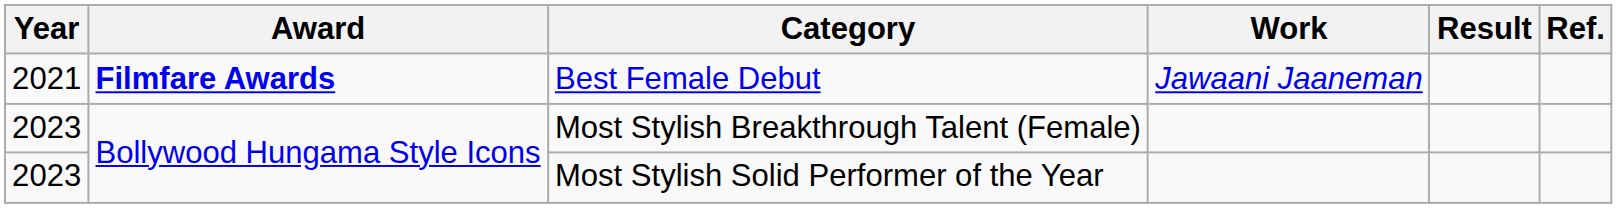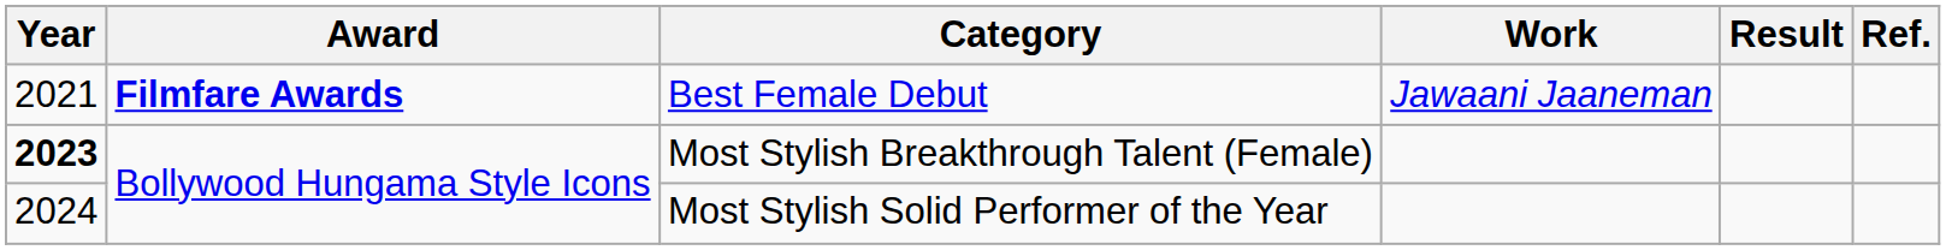Most Stylish Breakthrough Talent (Female) | Year: normal -> bold
Most Stylish Solid Performer of the Year | Year: 2023 -> 2024
